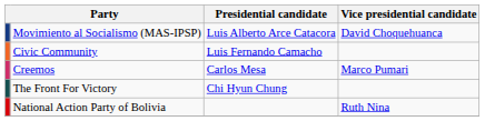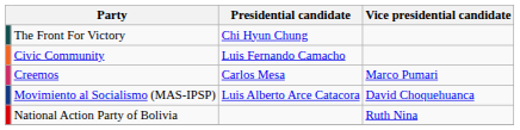rows swapped: Movimiento al Socialismo (MAS-IPSP) <-> The Front For Victory
